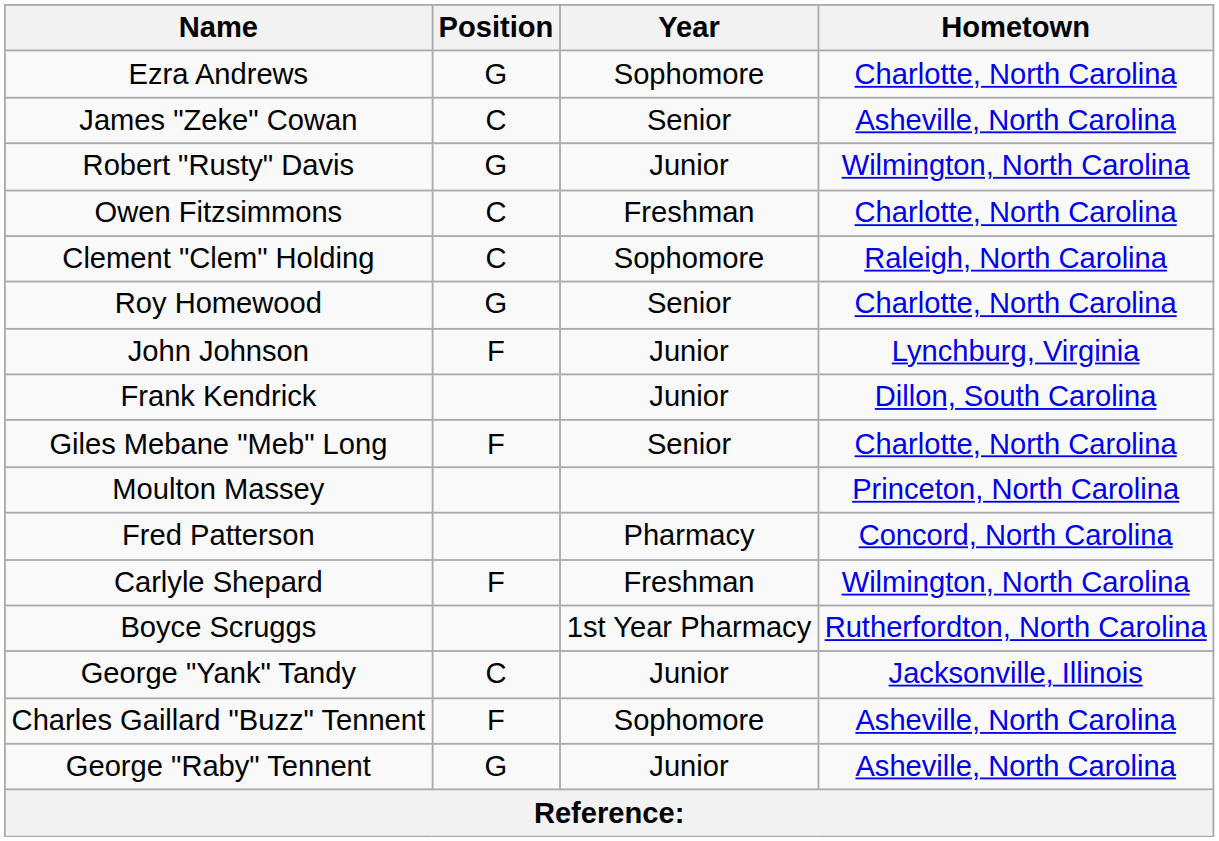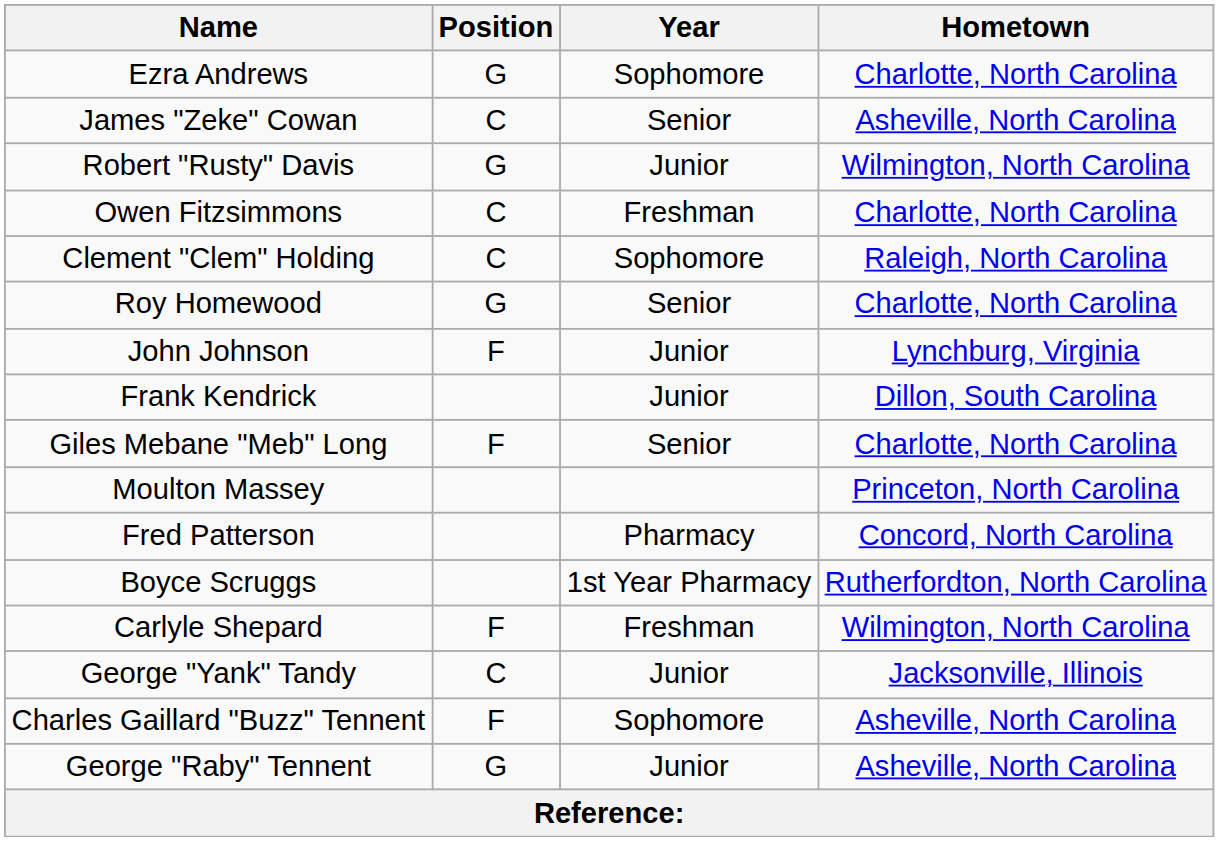rows swapped: Boyce Scruggs <-> Carlyle Shepard
